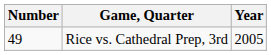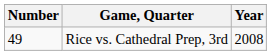Rice vs. Cathedral Prep, 3rd | Year: 2005 -> 2008
